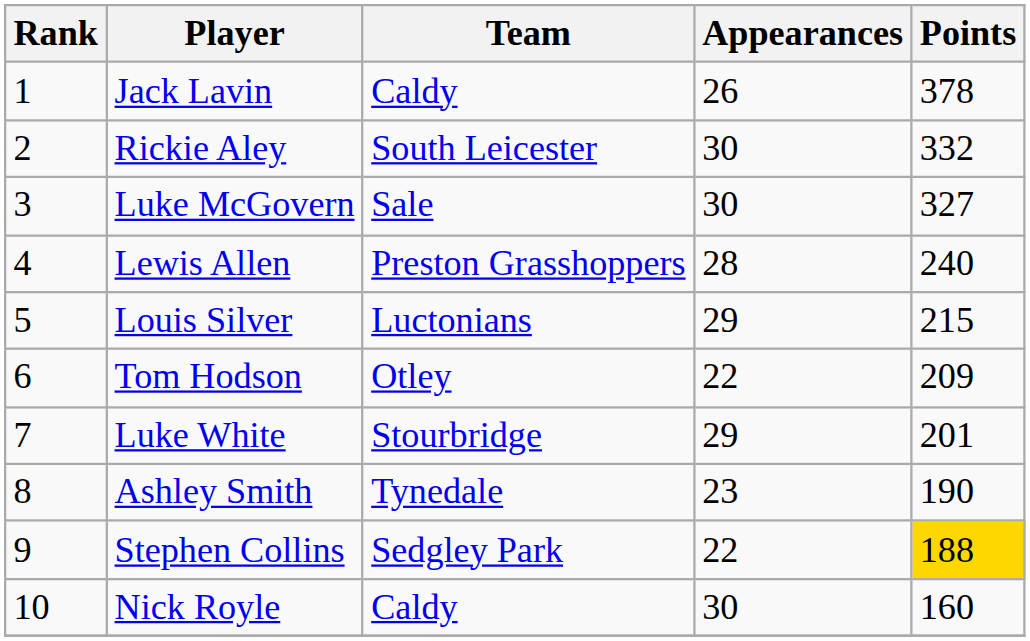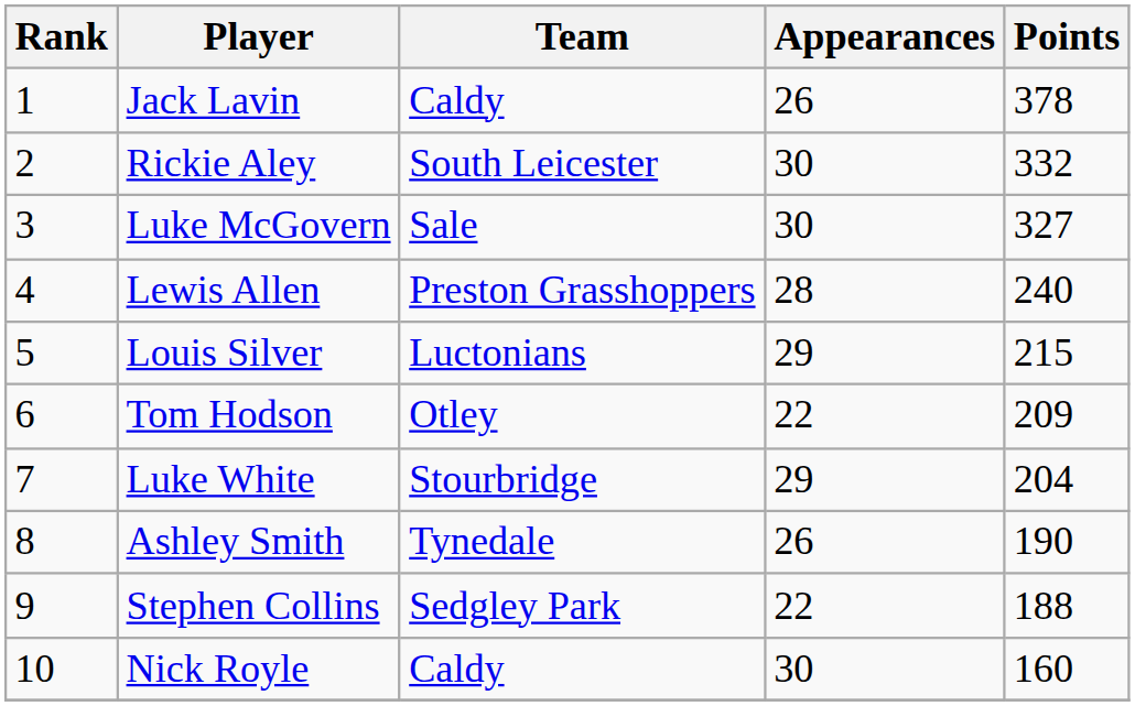Luke White | Points: 201 -> 204
Ashley Smith | Appearances: 23 -> 26
Stephen Collins | Points: gold background -> no background
